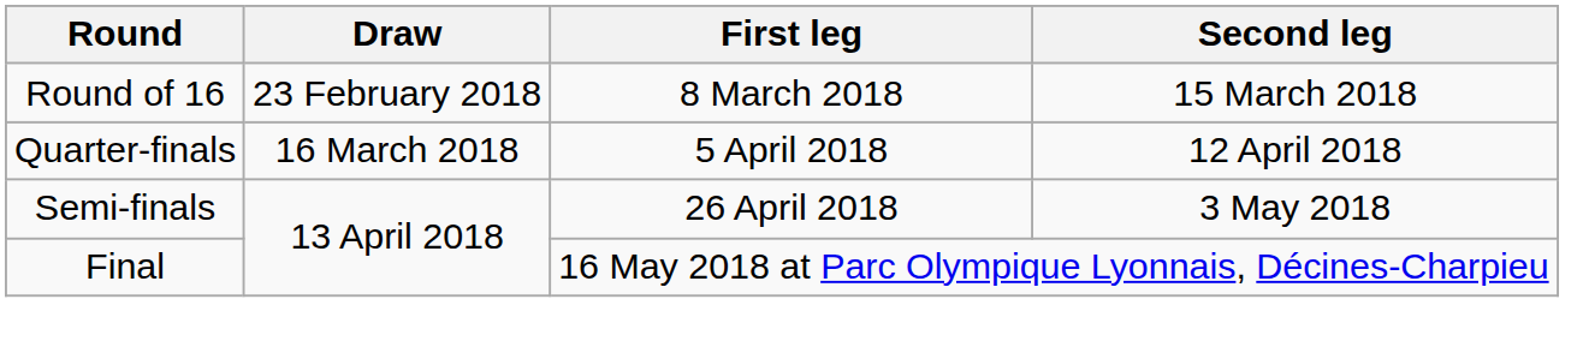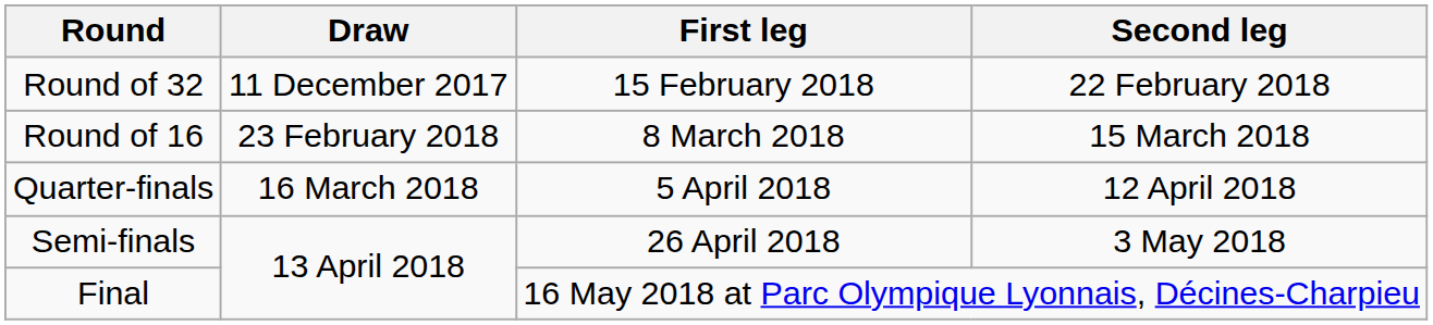+ row: Round of 32 | 11 December 2017 | 15 February 2018 | 22 February 2018
